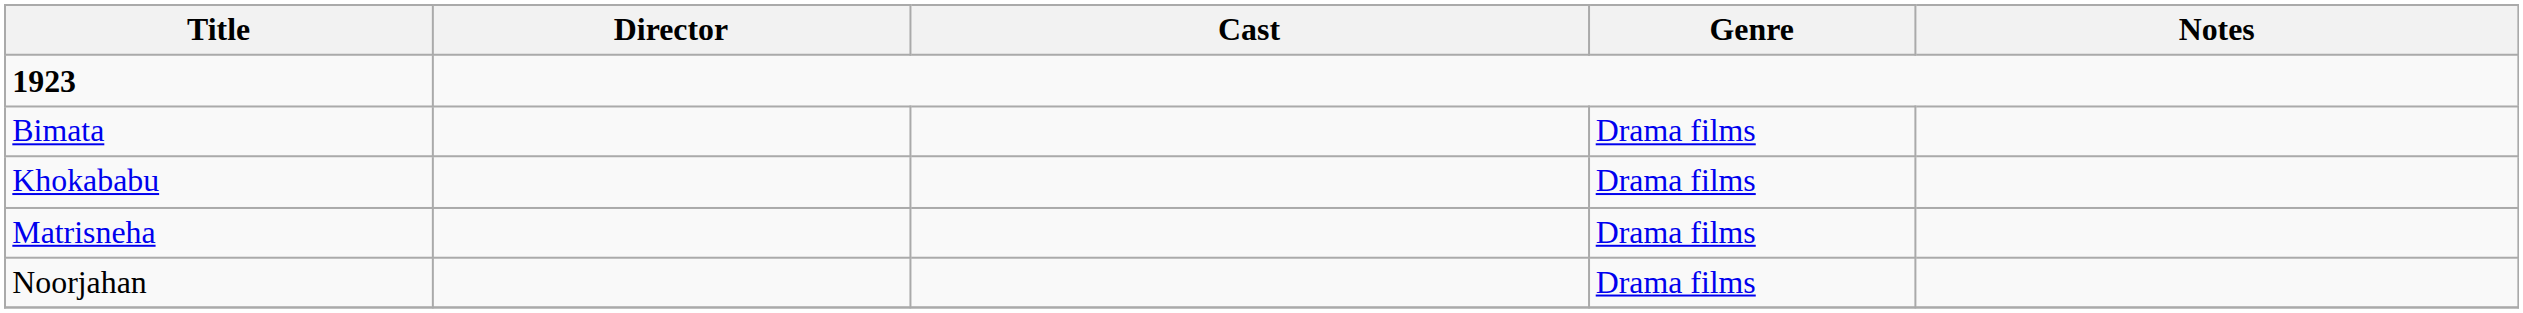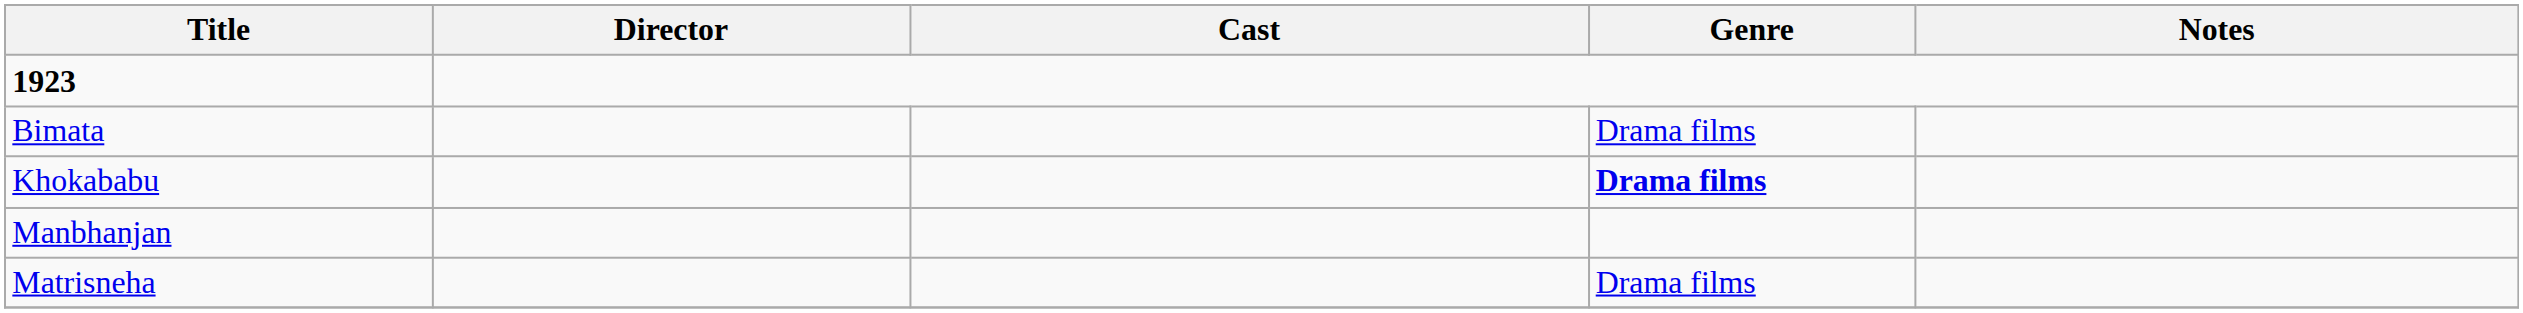Khokababu | Genre: normal -> bold
+ row: Manbhanjan
- row: Noorjahan | Drama films
